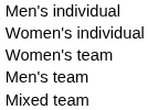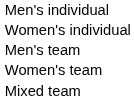rows swapped: Men's team <-> Women's team
